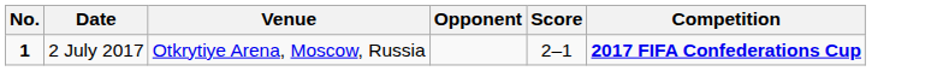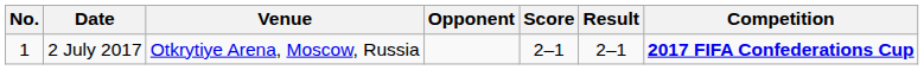+ column: Result | 2–1
2 July 2017 | No.: bold -> normal
